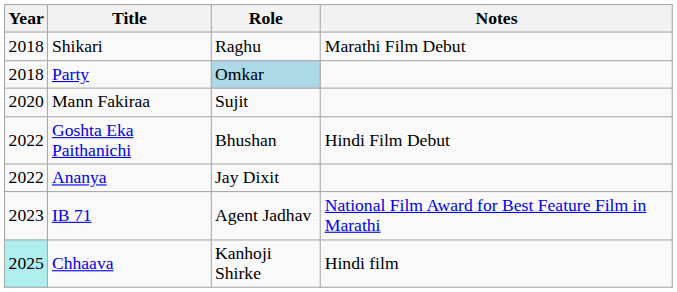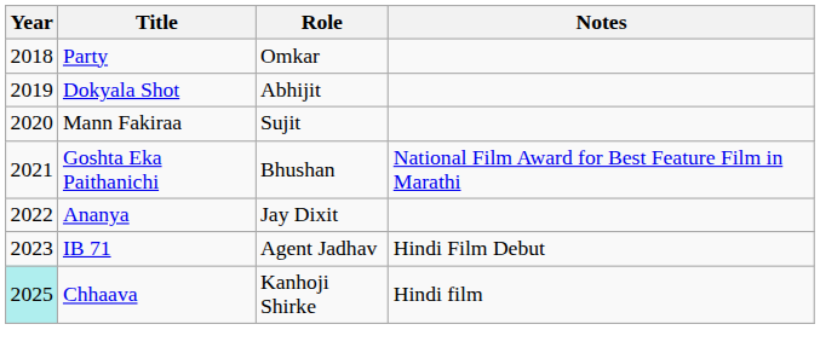- row: 2018 | Shikari | Raghu | Marathi Film Debut
Party | Role: lightblue background -> no background
+ row: 2019 | Dokyala Shot | Abhijit
Goshta Eka Paithanichi | Year: 2022 -> 2021
Goshta Eka Paithanichi | Notes: Hindi Film Debut -> National Film Award for Best Feature Film in Marathi
IB 71 | Notes: National Film Award for Best Feature Film in Marathi -> Hindi Film Debut
